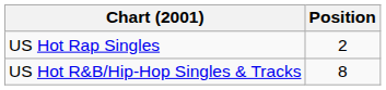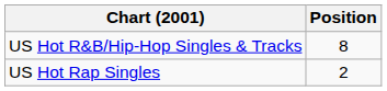rows swapped: US Hot R&B/Hip-Hop Singles & Tracks <-> US Hot Rap Singles
